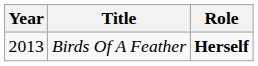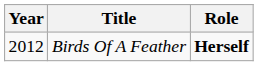Birds Of A Feather | Year: 2013 -> 2012
